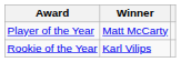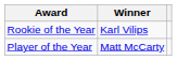rows swapped: Player of the Year <-> Rookie of the Year
